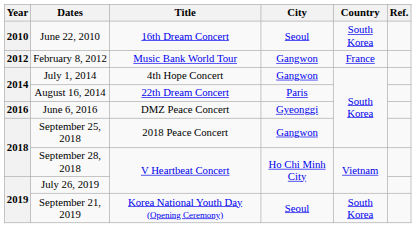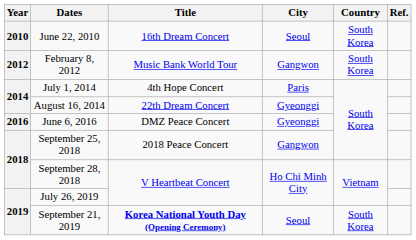February 8, 2012 | Country: France -> South Korea
July 1, 2014 | City: Gangwon -> Paris
August 16, 2014 | City: Paris -> Gyeonggi
September 21, 2019 | Title: normal -> bold
